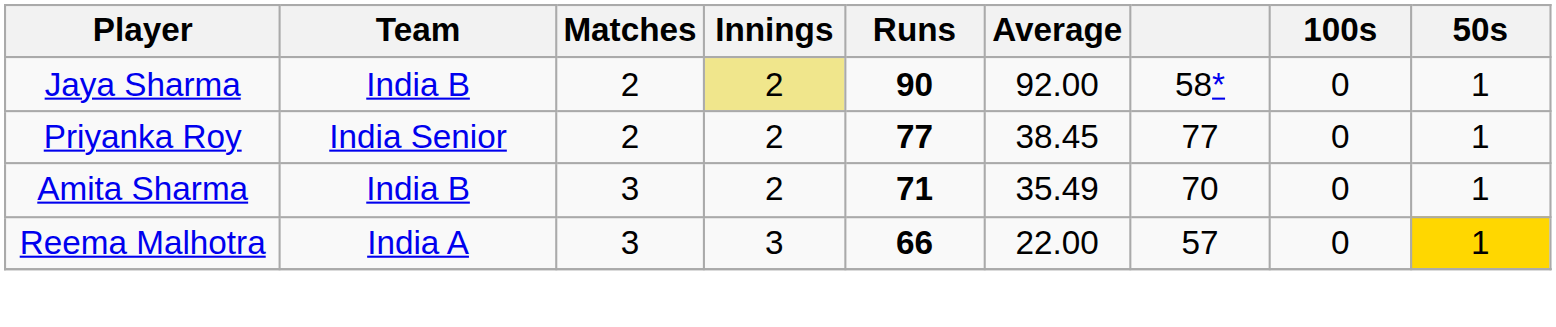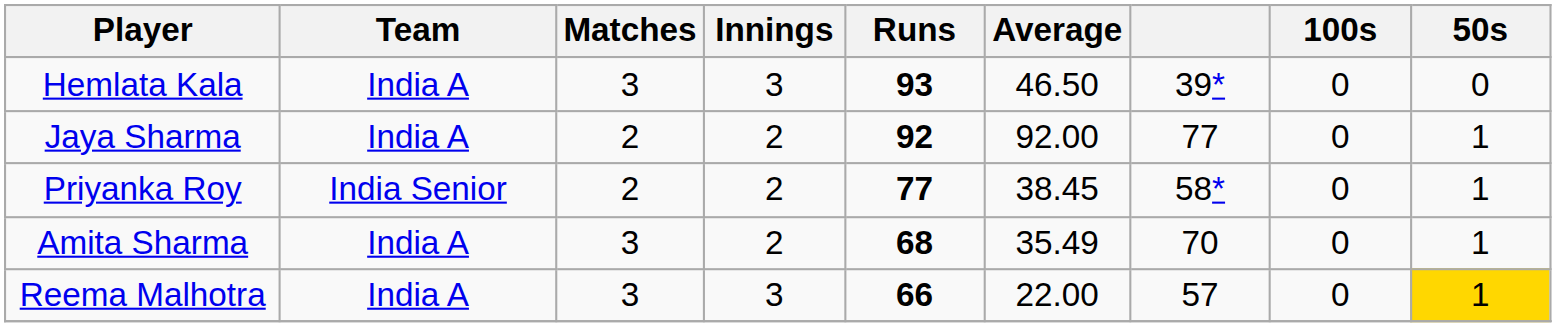+ row: Hemlata Kala | India A | 3 | 3 | 93 | 46.50 | 39* | 0 | 0
Jaya Sharma | Team: India B -> India A
Jaya Sharma | Innings: khaki background -> no background
Jaya Sharma | Runs: 90 -> 92
Jaya Sharma | column 7: 58* -> 77
Priyanka Roy | column 7: 77 -> 58*
Amita Sharma | Team: India B -> India A
Amita Sharma | Runs: 71 -> 68
